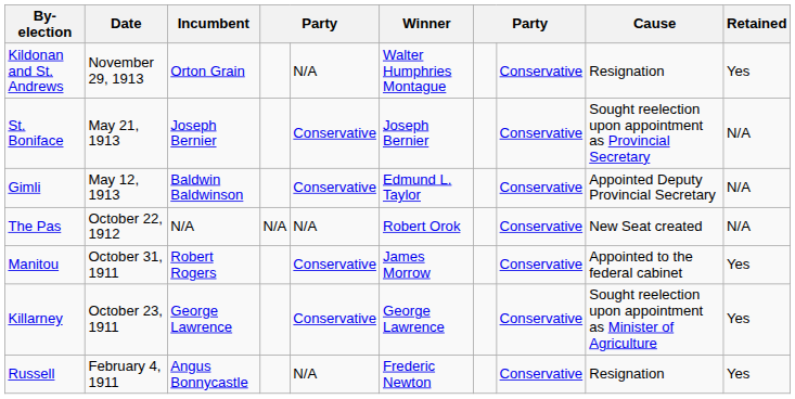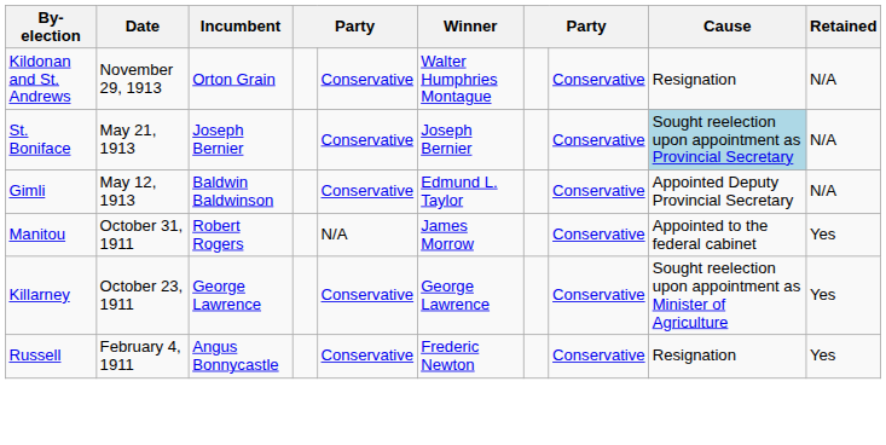Kildonan and St. Andrews | column 5: N/A -> Conservative
Kildonan and St. Andrews | Retained: Yes -> N/A
St. Boniface | Cause: no background -> lightblue background
- row: The Pas | October 22, 1912 | N/A | N/A | N/A | Robert Orok | Conservative | New Seat created | N/A
Manitou | column 5: Conservative -> N/A
Russell | column 5: N/A -> Conservative
